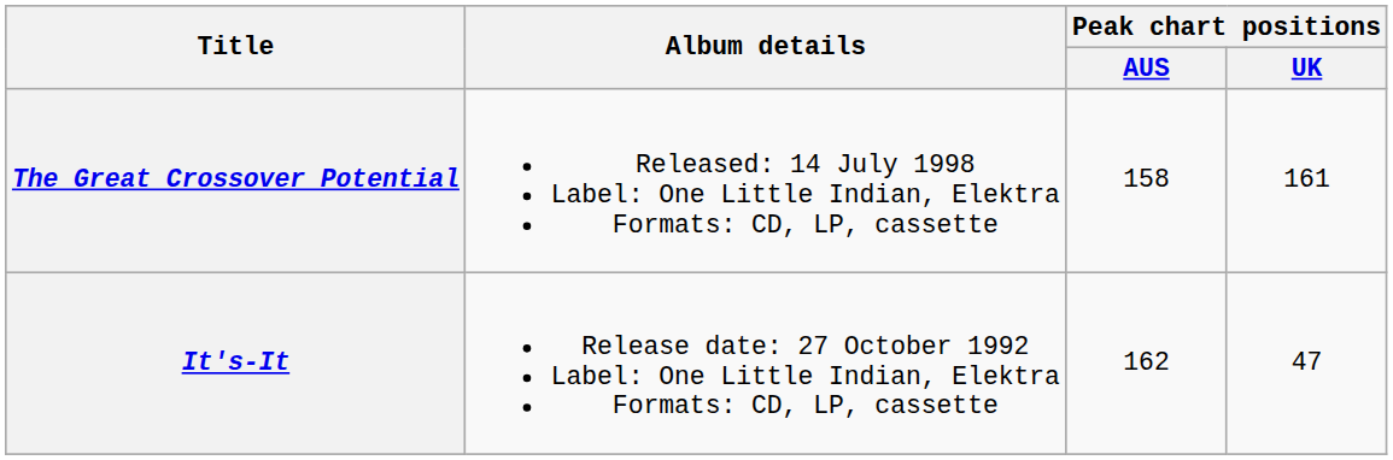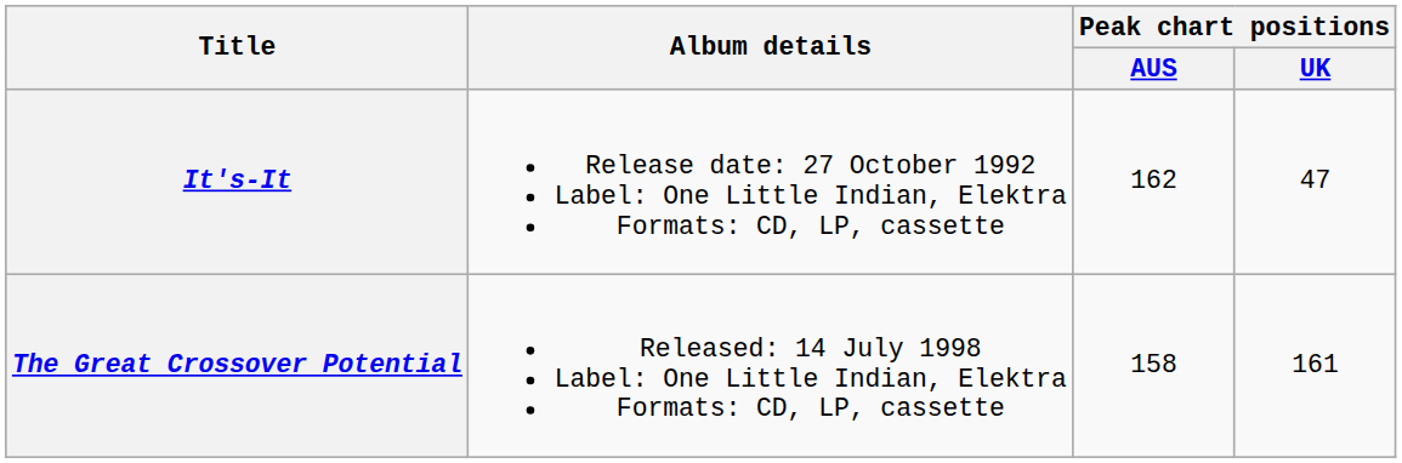rows swapped: It's-It <-> The Great Crossover Potential
